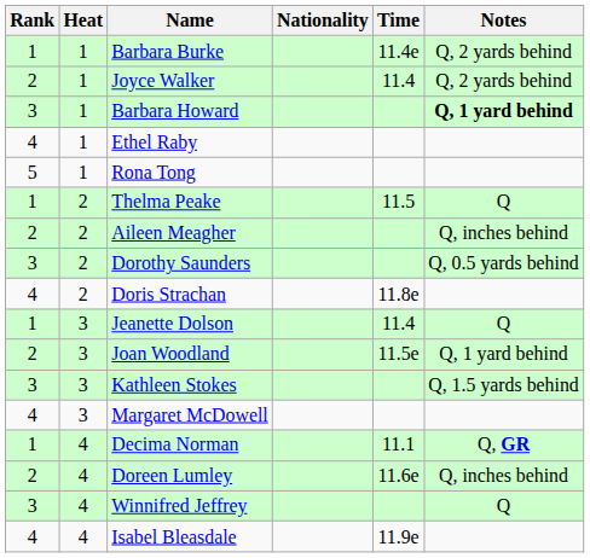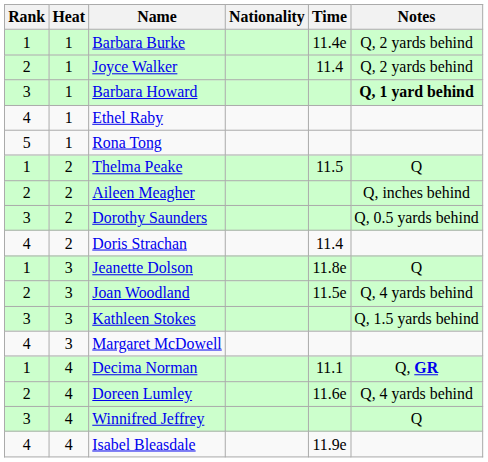Doris Strachan | Time: 11.8e -> 11.4
Jeanette Dolson | Time: 11.4 -> 11.8e
Joan Woodland | Notes: Q, 1 yard behind -> Q, 4 yards behind
Doreen Lumley | Notes: Q, inches behind -> Q, 4 yards behind
